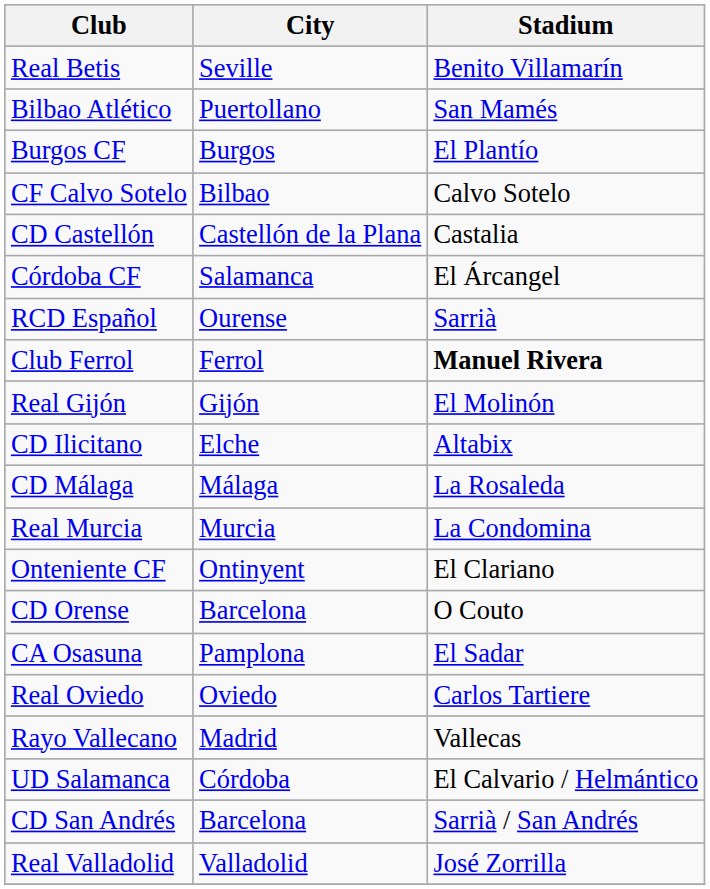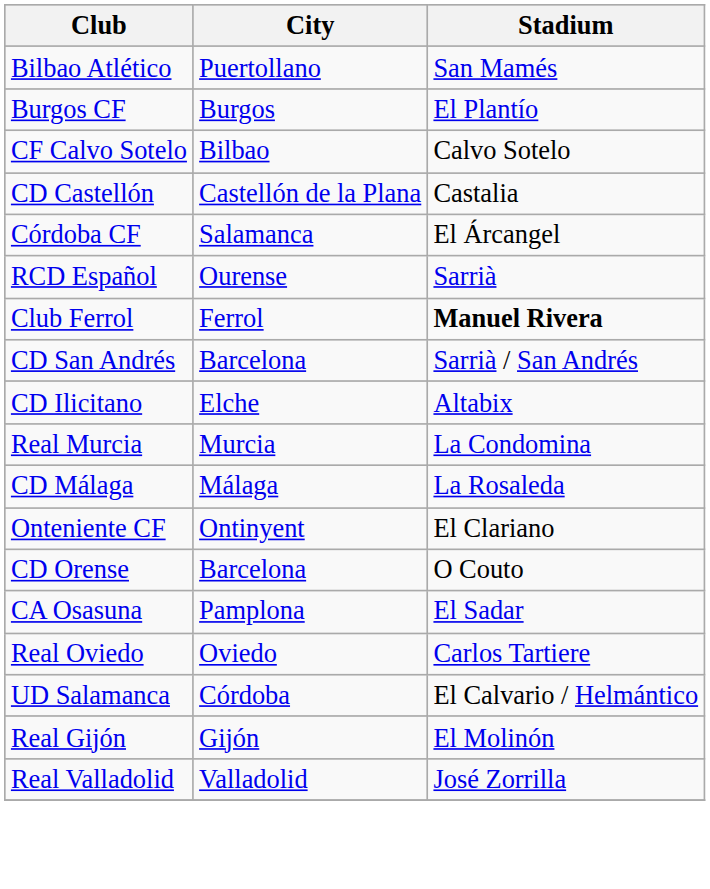- row: Real Betis | Seville | Benito Villamarín
rows swapped: Real Gijón <-> CD San Andrés
rows swapped: CD Málaga <-> Real Murcia
- row: Rayo Vallecano | Madrid | Vallecas
